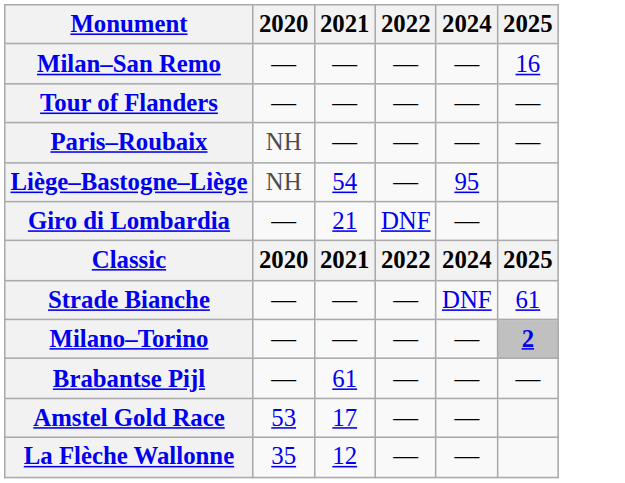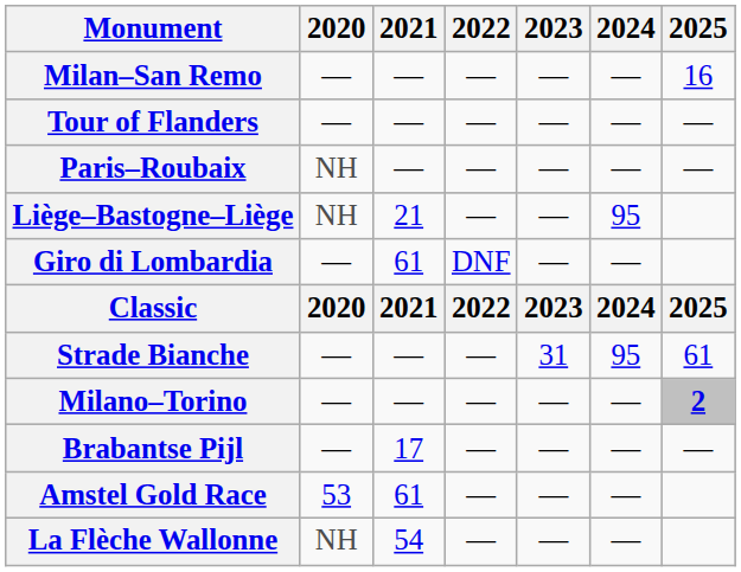+ column: 2023 | — | — | — | — | — | 2023 | 31 | — | — | — | —
Liège–Bastogne–Liège | 2021: 54 -> 21
Giro di Lombardia | 2021: 21 -> 61
Strade Bianche | 2024: DNF -> 95
Brabantse Pijl | 2021: 61 -> 17
Amstel Gold Race | 2021: 17 -> 61
La Flèche Wallonne | 2020: 35 -> NH
La Flèche Wallonne | 2021: 12 -> 54
